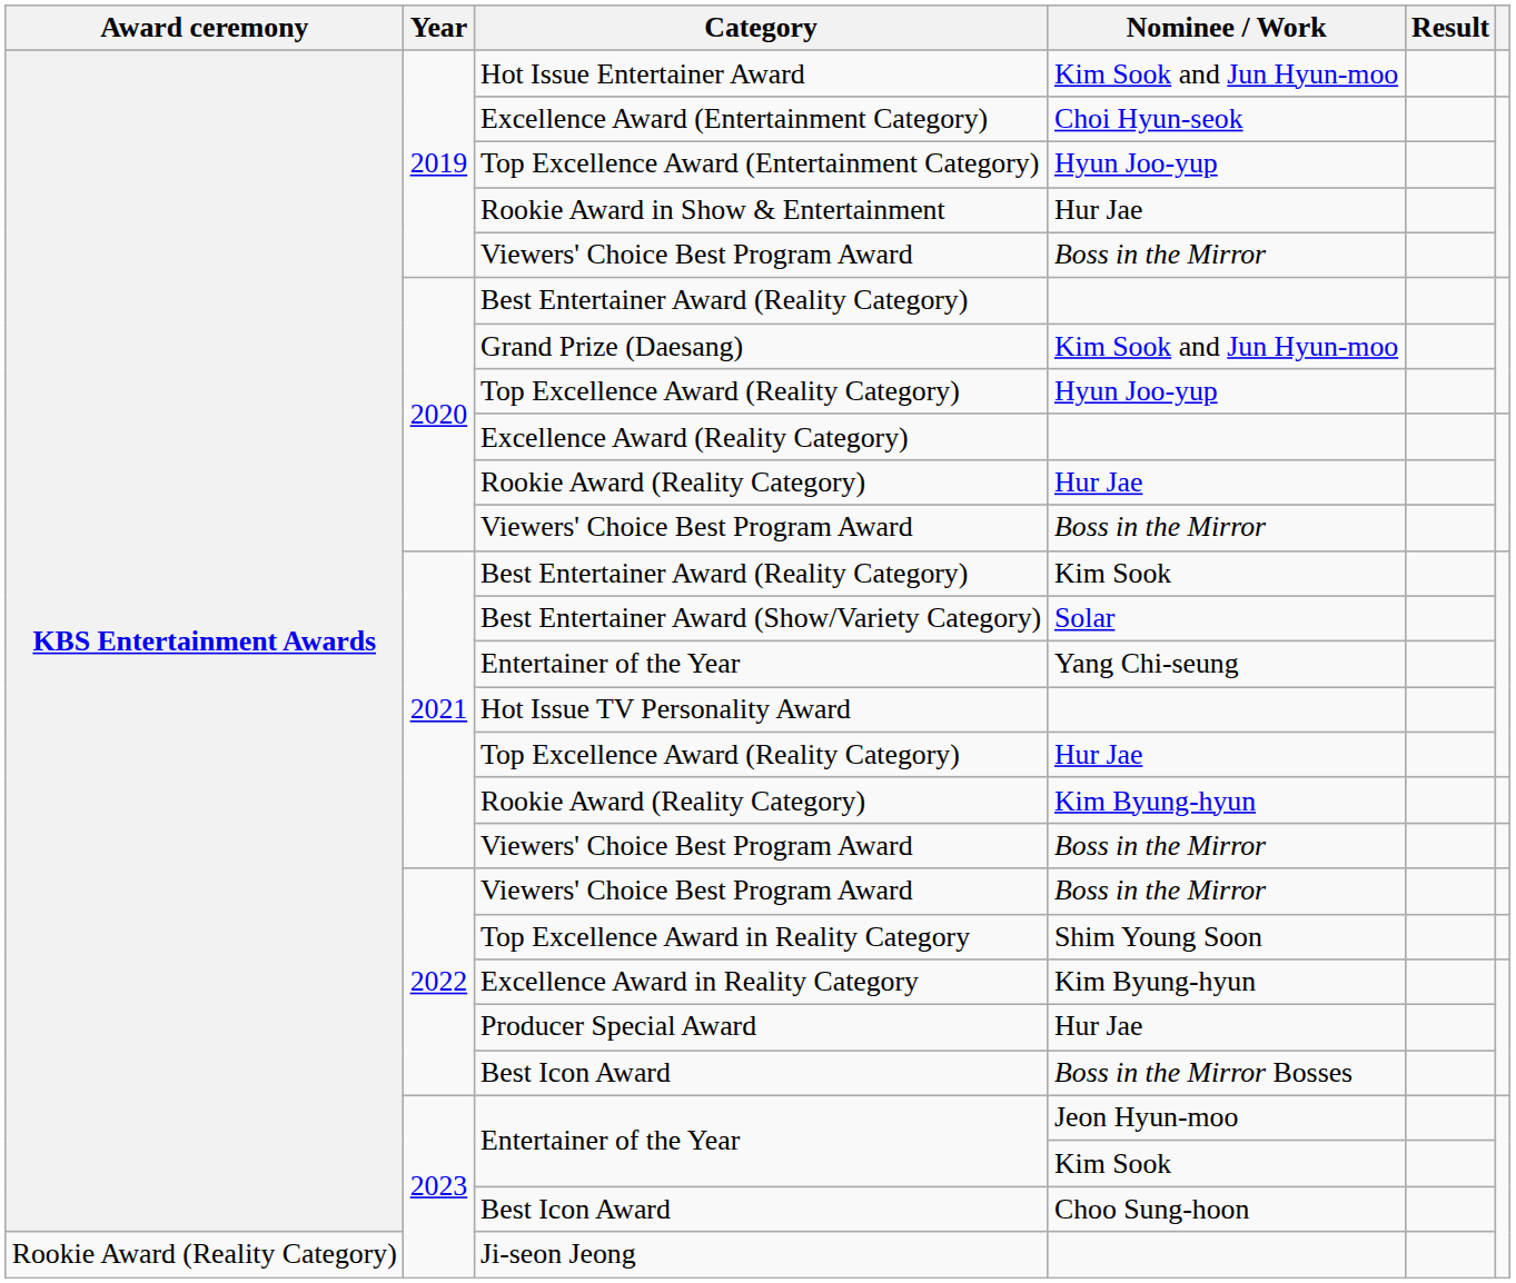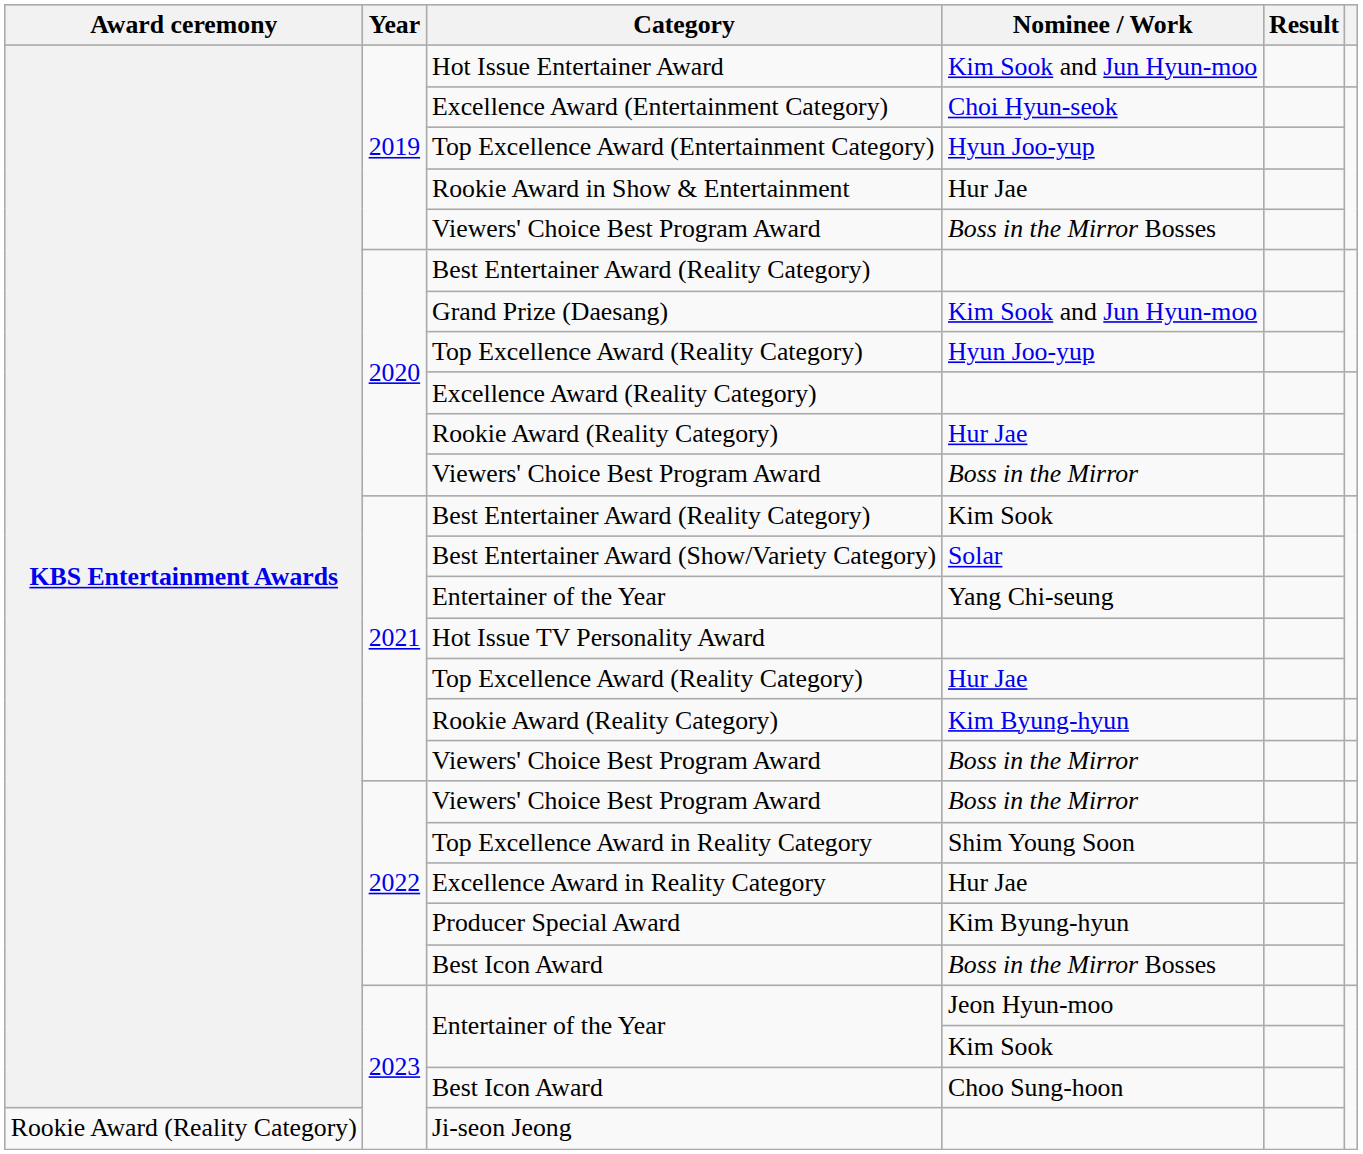2019 / Viewers' Choice Best Program Award | Nominee / Work: Boss in the Mirror -> Boss in the Mirror Bosses
Excellence Award in Reality Category | Nominee / Work: Kim Byung-hyun -> Hur Jae
Producer Special Award | Nominee / Work: Hur Jae -> Kim Byung-hyun
